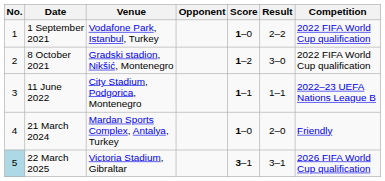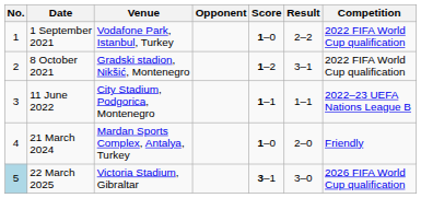8 October 2021 | Result: 3–0 -> 3–1
22 March 2025 | Result: 3–1 -> 3–0
